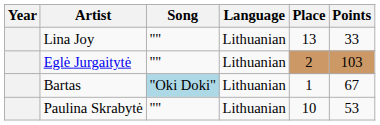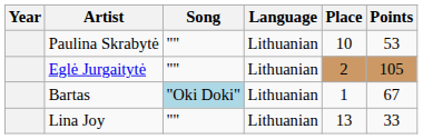rows swapped: Lina Joy <-> Paulina Skrabytė
Eglė Jurgaitytė | Points: 103 -> 105
